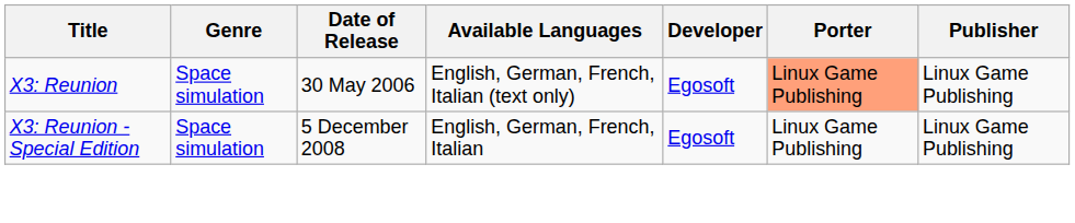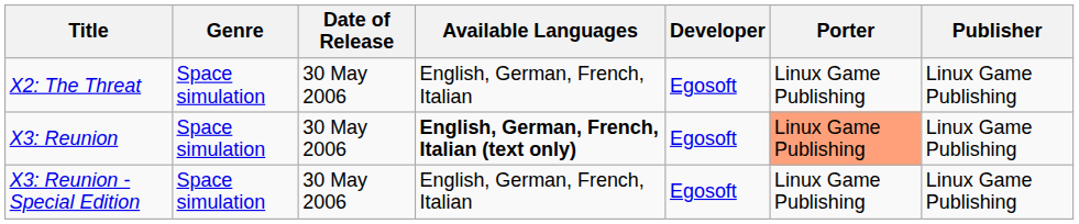+ row: X2: The Threat | Space simulation | 30 May 2006 | English, German, French, Italian | Egosoft | Linux Game Publishing | Linux Game Publishing
X3: Reunion | Available Languages: normal -> bold
X3: Reunion - Special Edition | Date of Release: 5 December 2008 -> 30 May 2006
